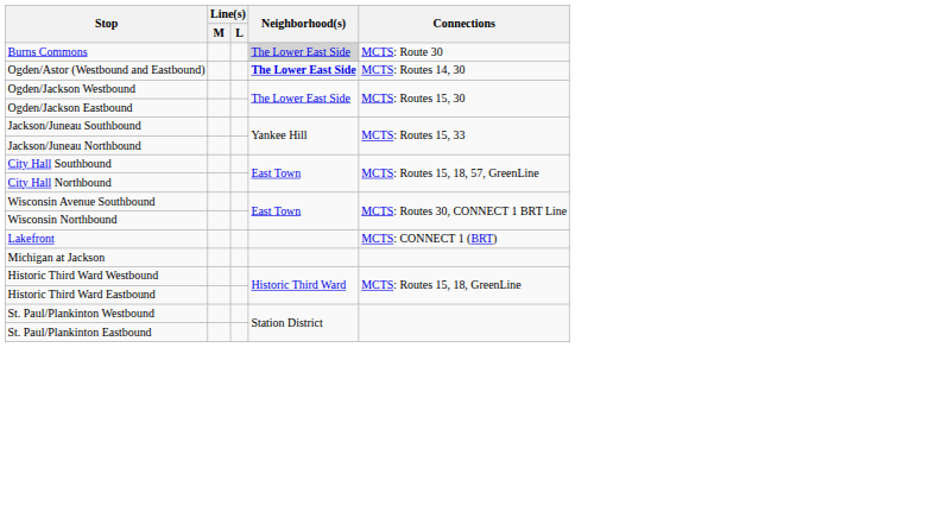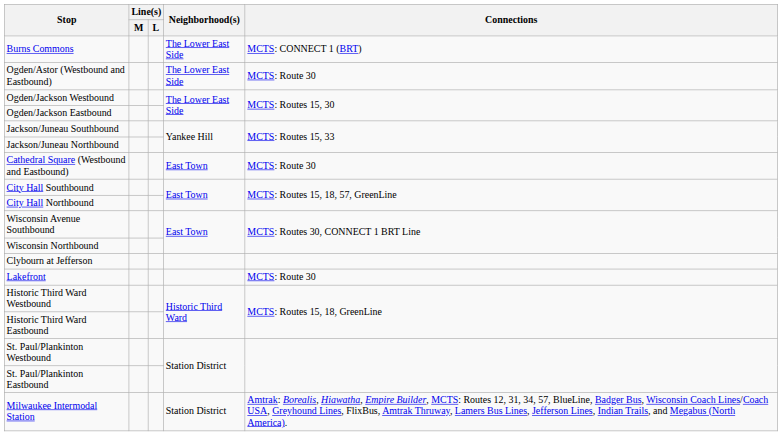Burns Commons | Neighborhood(s): lightgrey background -> no background
Burns Commons | Connections: MCTS: Route 30 -> MCTS: CONNECT 1 (BRT)
Ogden/Astor (Westbound and Eastbound) | Neighborhood(s): bold -> normal
Ogden/Astor (Westbound and Eastbound) | Connections: MCTS: Routes 14, 30 -> MCTS: Route 30
+ row: Cathedral Square (Westbound and Eastbound) | East Town | MCTS: Route 30
+ row: Clybourn at Jefferson
Lakefront | Connections: MCTS: CONNECT 1 (BRT) -> MCTS: Route 30
- row: Michigan at Jackson
+ row: Milwaukee Intermodal Station | Station District | Amtrak: Borealis, Hiawatha, Empire Builder, MCTS: Routes 12, 31, 34, 57, BlueLine, Badger Bus, Wisconsin Coach Lines/Coach USA, Greyhound Lines, FlixBus, Amtrak Thruway, Lamers Bus Lines, Jefferson Lines, Indian Trails, and Megabus (North America).
